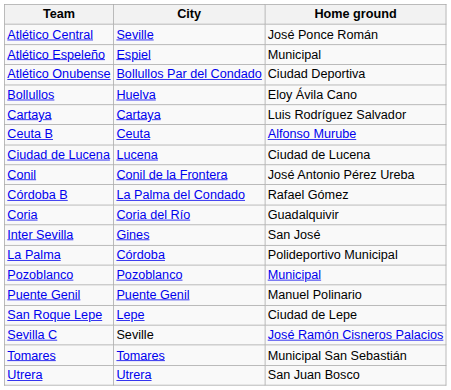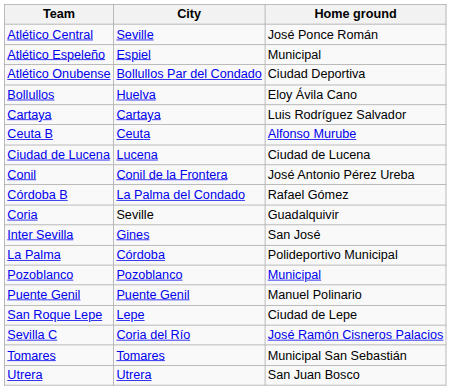Coria | City: Coria del Río -> Seville
Sevilla C | City: Seville -> Coria del Río
